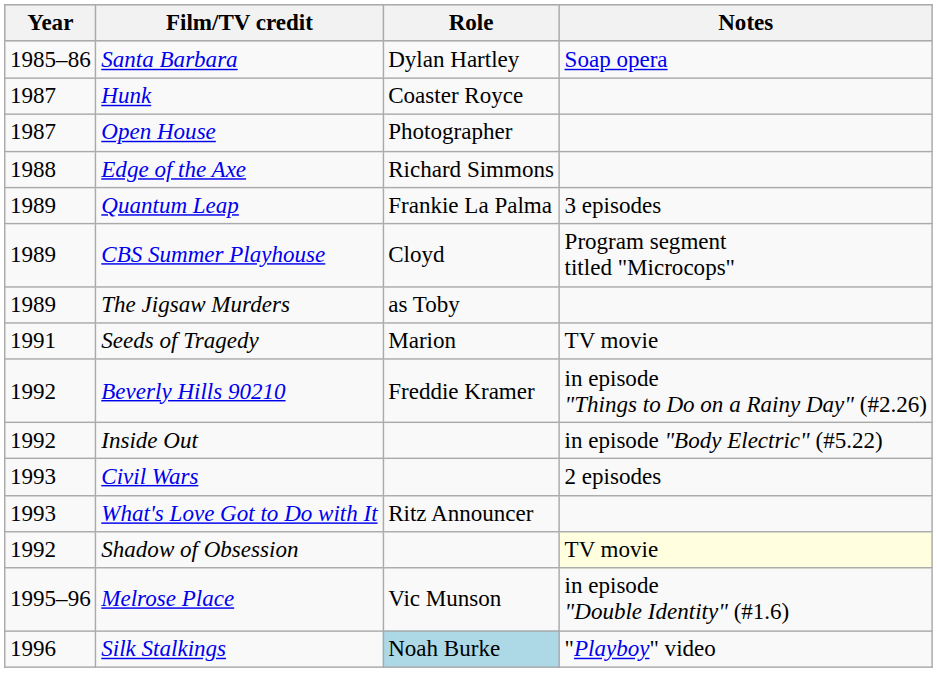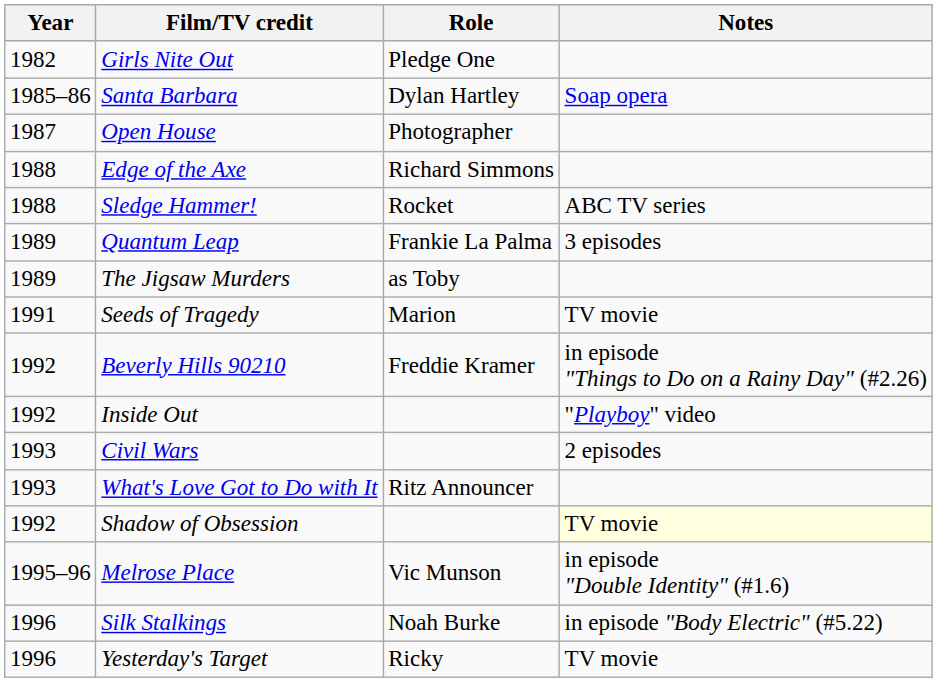+ row: 1982 | Girls Nite Out | Pledge One
- row: 1987 | Hunk | Coaster Royce
+ row: 1988 | Sledge Hammer! | Rocket | ABC TV series
- row: 1989 | CBS Summer Playhouse | Cloyd | Program segment titled "Microcops"
Inside Out | Notes: in episode "Body Electric" (#5.22) -> "Playboy" video
Silk Stalkings | Role: lightblue background -> no background
Silk Stalkings | Notes: "Playboy" video -> in episode "Body Electric" (#5.22)
+ row: 1996 | Yesterday's Target | Ricky | TV movie
